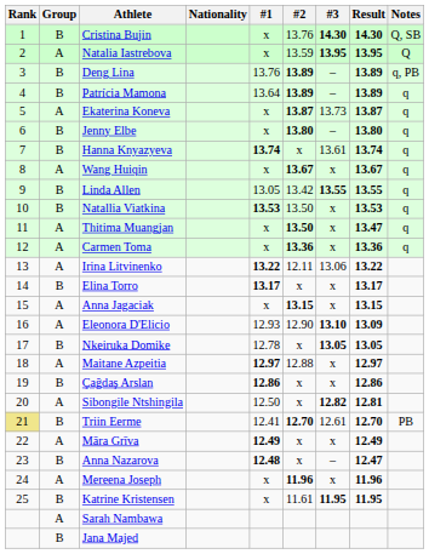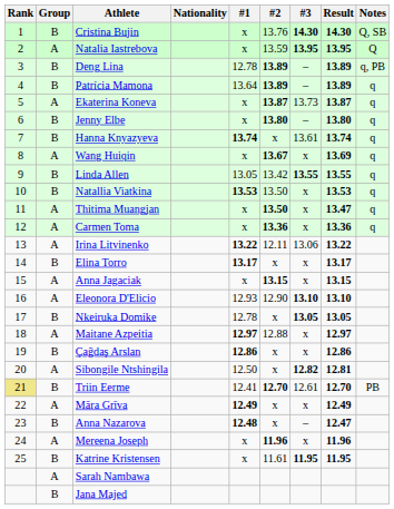Deng Lina | #1: 13.76 -> 12.78
Wang Huiqin | Result: 13.67 -> 13.69
Eleonora D'Elicio | Result: 13.09 -> 13.10
